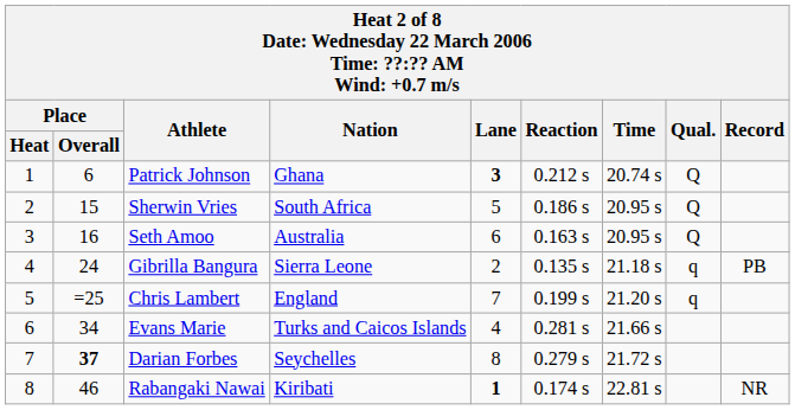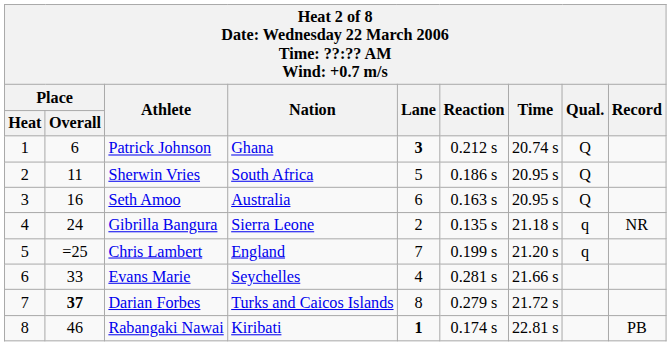Sherwin Vries | Place / Overall: 15 -> 11
Gibrilla Bangura | Record: PB -> NR
Evans Marie | Place / Overall: 34 -> 33
Evans Marie | Nation: Turks and Caicos Islands -> Seychelles
Darian Forbes | Nation: Seychelles -> Turks and Caicos Islands
Rabangaki Nawai | Record: NR -> PB
